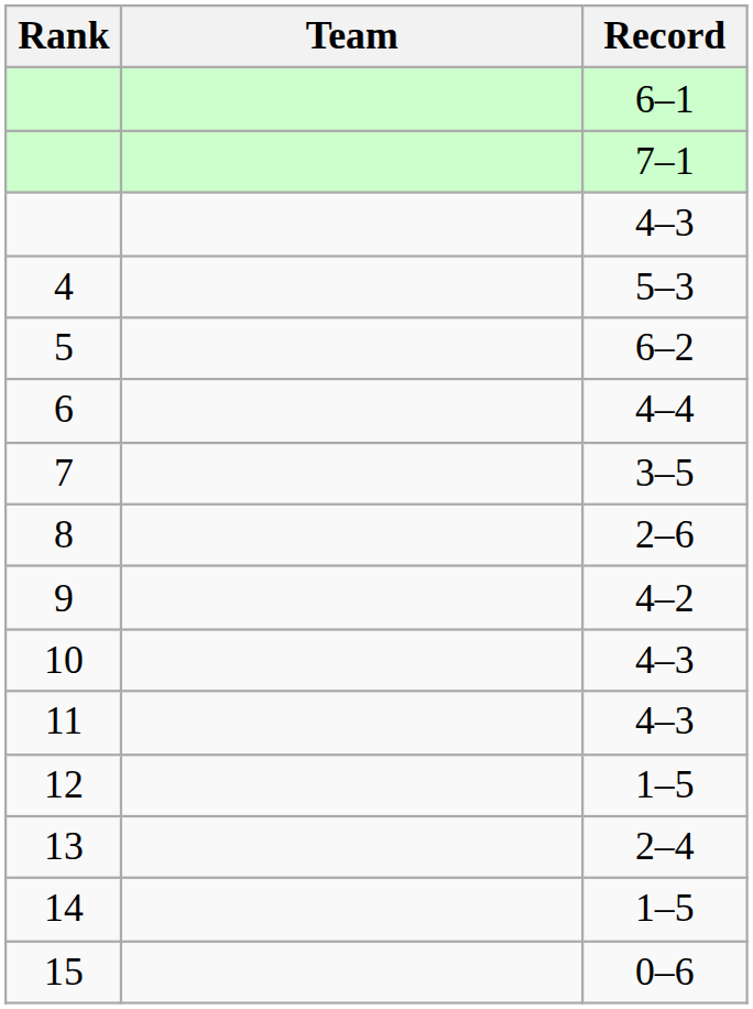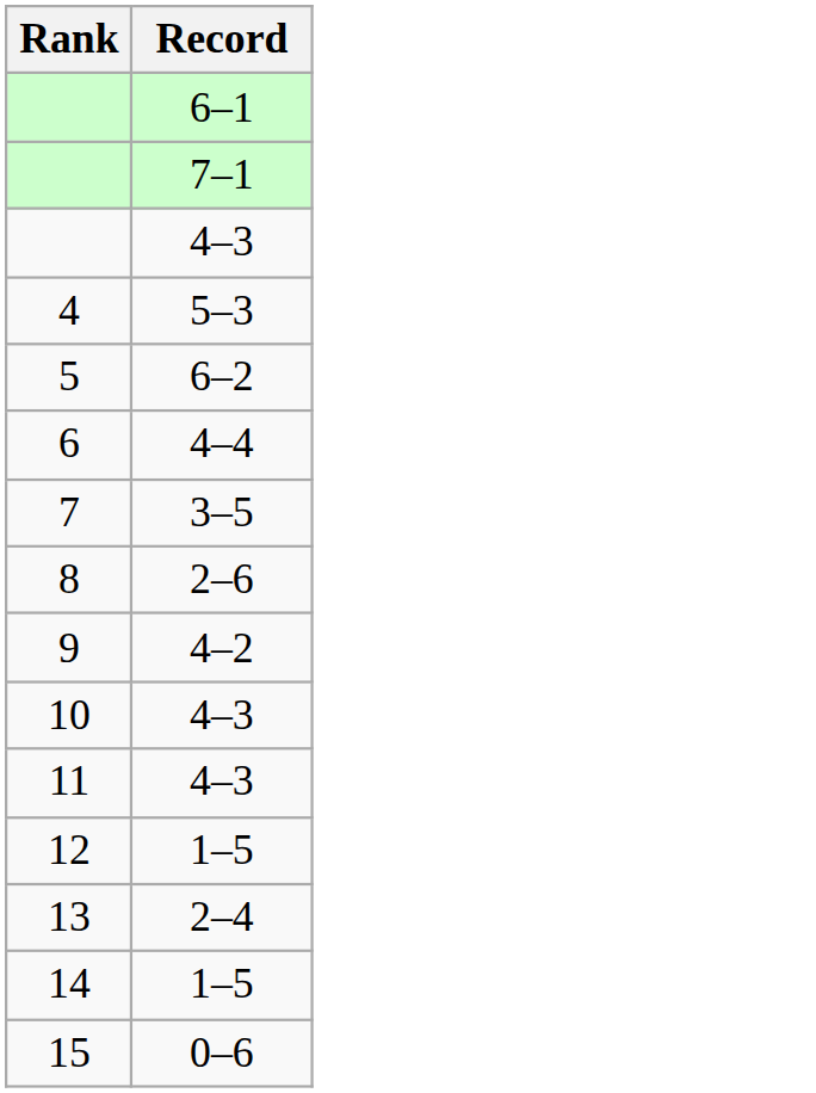- column: Team
